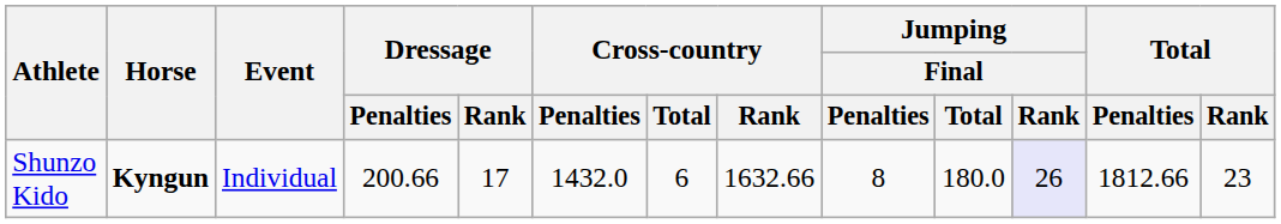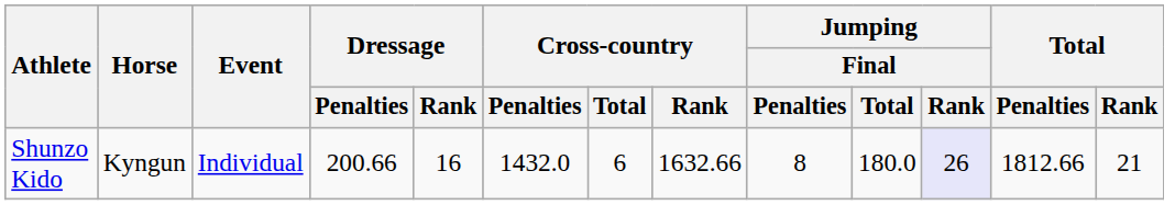Shunzo Kido | Horse: bold -> normal
Shunzo Kido | Dressage / Rank: 17 -> 16
Shunzo Kido | Total / Rank: 23 -> 21
